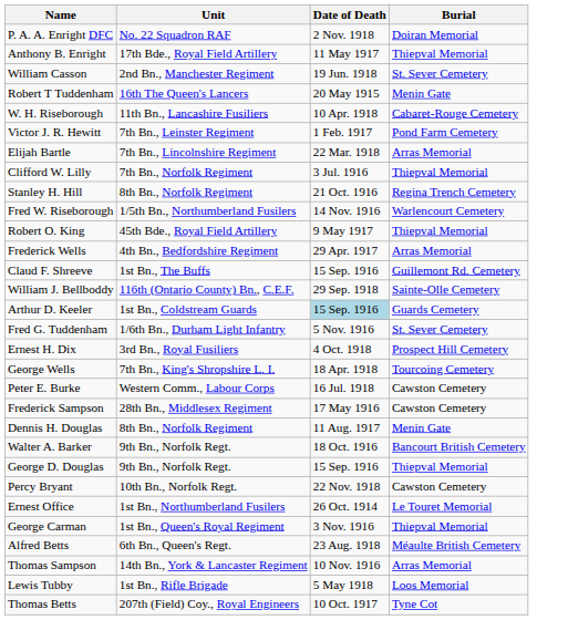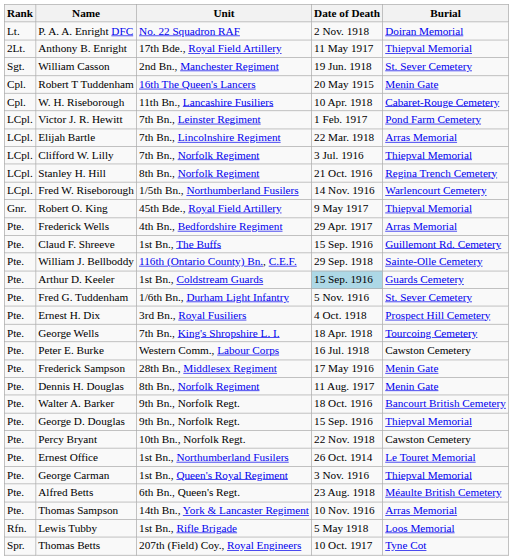+ column: Rank | Lt. | 2Lt. | Sgt. | Cpl. | Cpl. | LCpl. | LCpl. | LCpl. | LCpl. | LCpl. | Gnr. | Pte. | Pte. | Pte. | Pte. | Pte. | Pte. | Pte. | Pte. | Pte. | Pte. | Pte. | Pte. | Pte. | Pte. | Pte. | Pte. | Pte. | Rfn. | Spr.
Frederick Sampson | Burial: Cawston Cemetery -> Menin Gate
